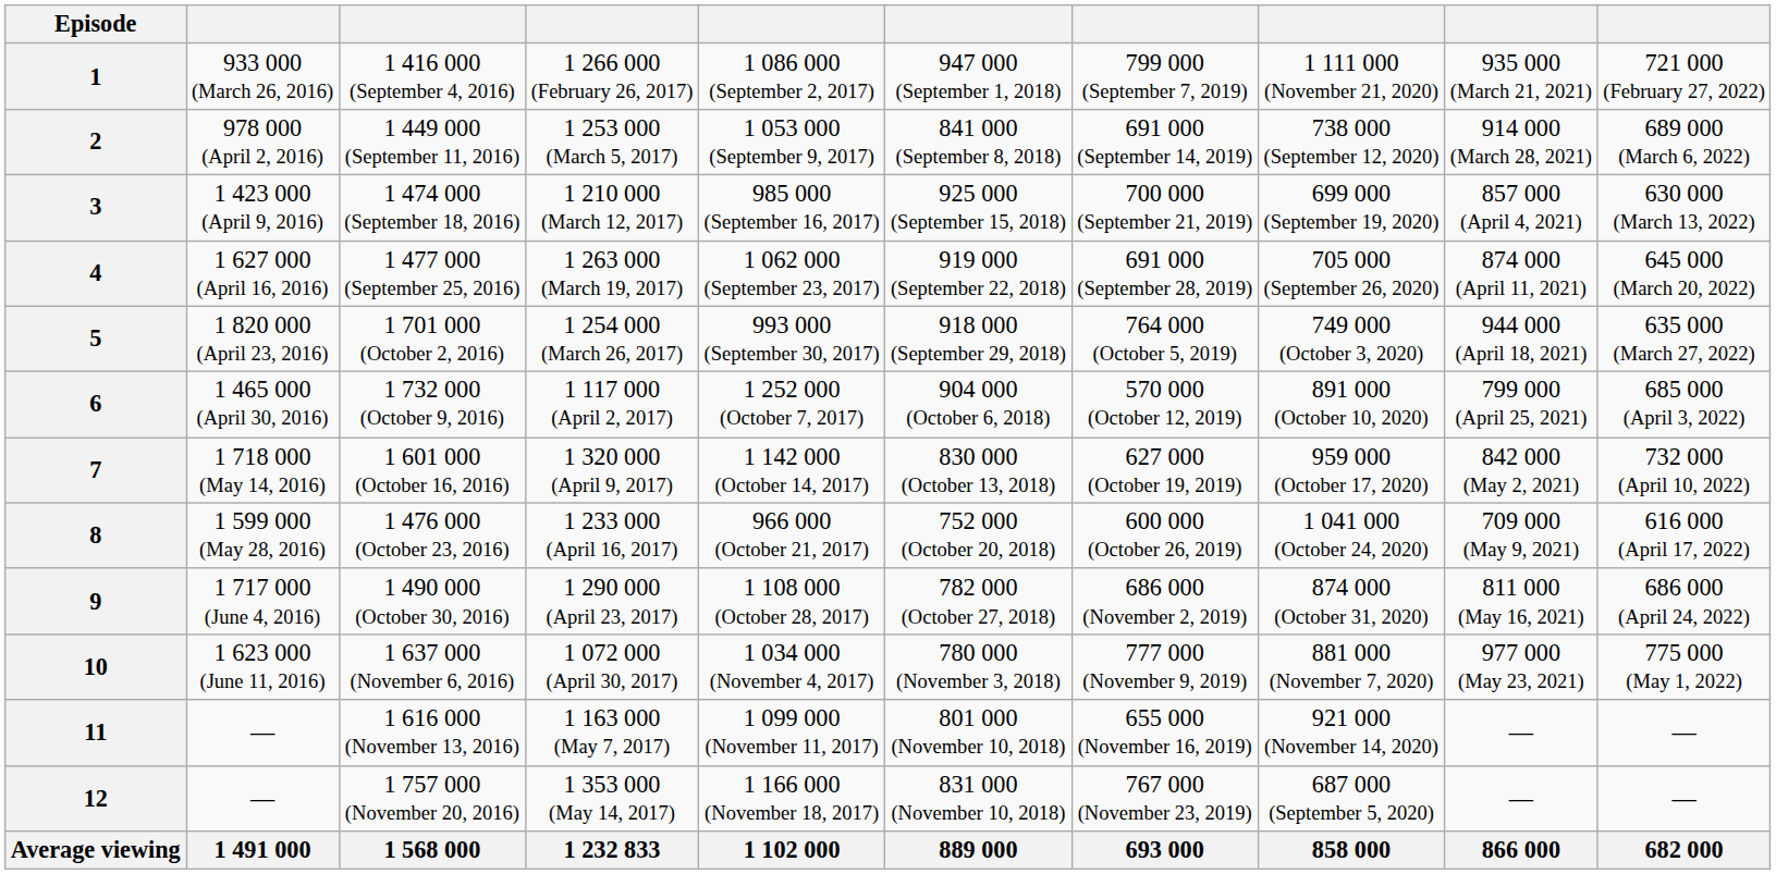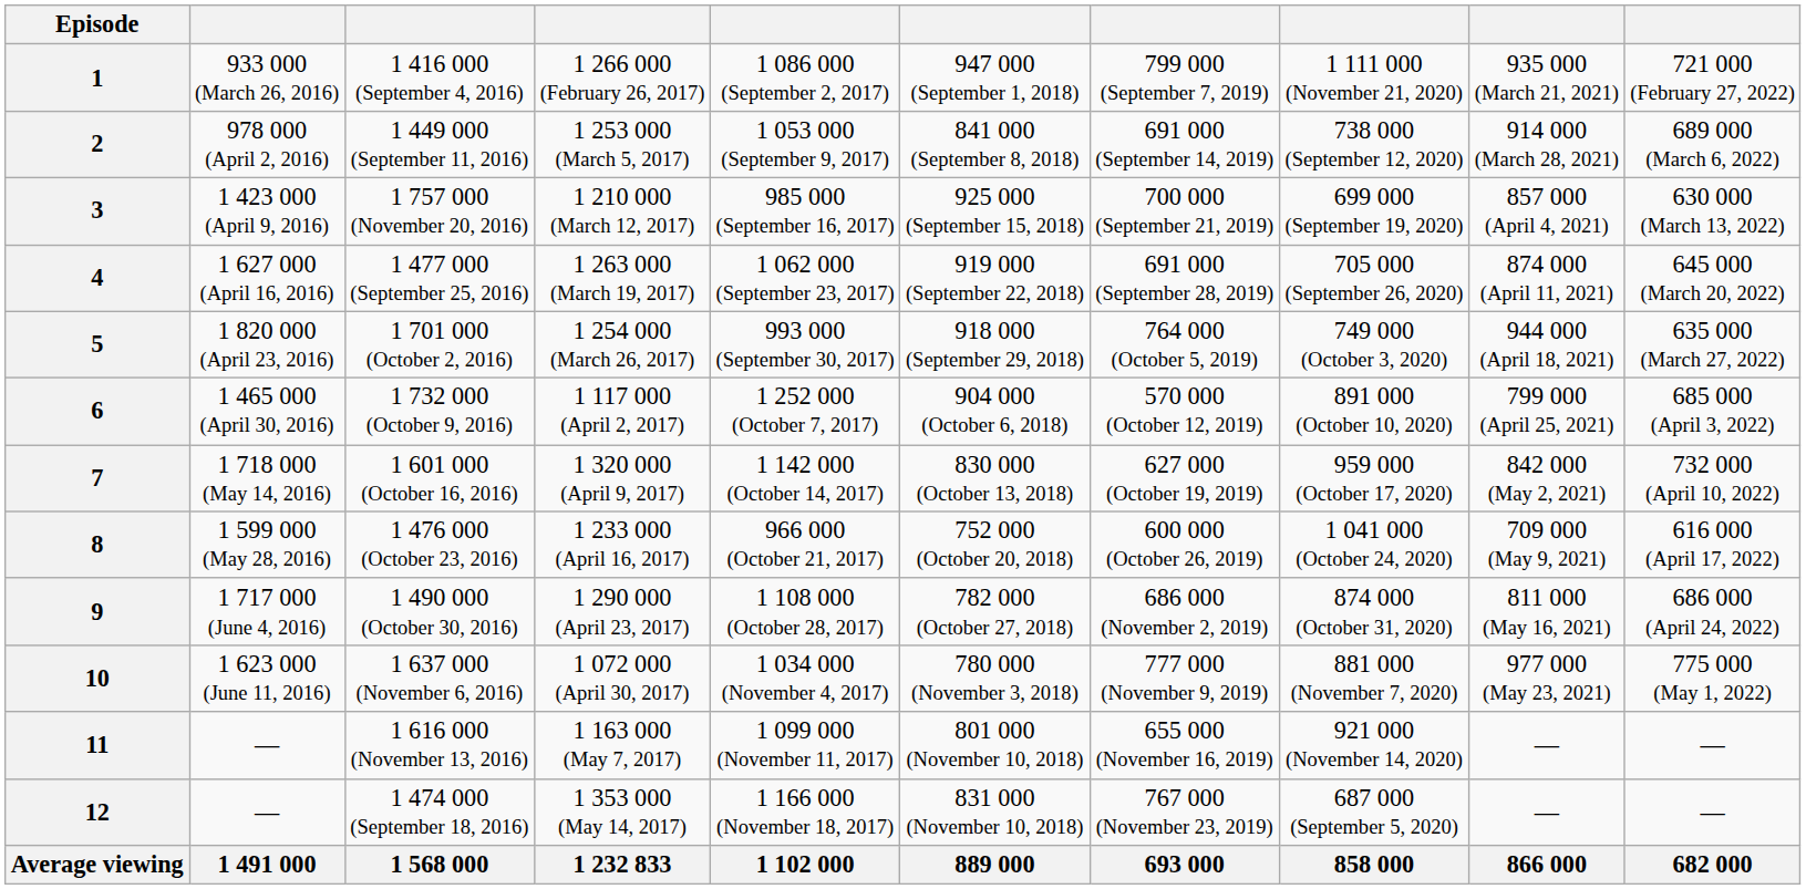3 | column 3: 1 474 000 (September 18, 2016) -> 1 757 000 (November 20, 2016)
12 | column 3: 1 757 000 (November 20, 2016) -> 1 474 000 (September 18, 2016)
